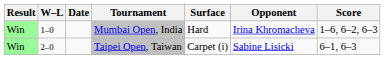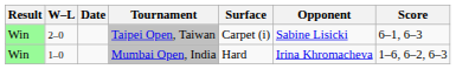rows swapped: Mumbai Open, India <-> Taipei Open, Taiwan
